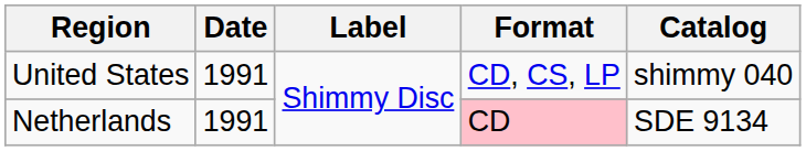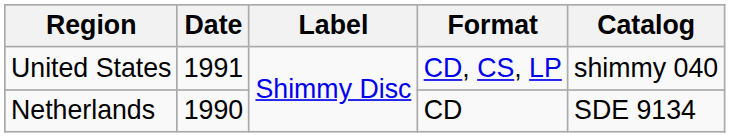Netherlands | Date: 1991 -> 1990
Netherlands | Format: pink background -> no background
